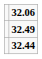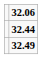rows swapped: 32.44 <-> 32.49
